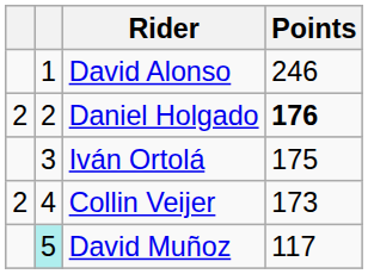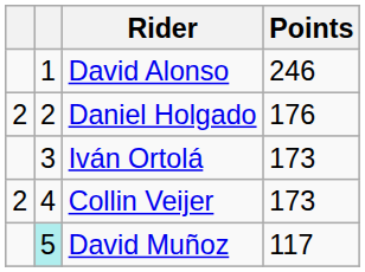Daniel Holgado | Points: bold -> normal
Iván Ortolá | Points: 175 -> 173
